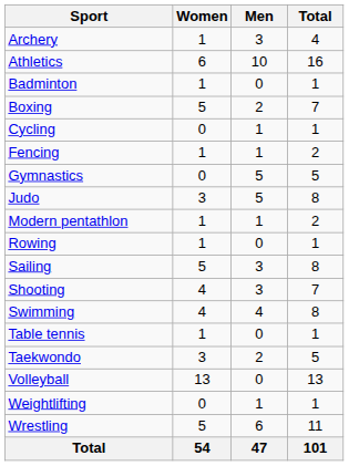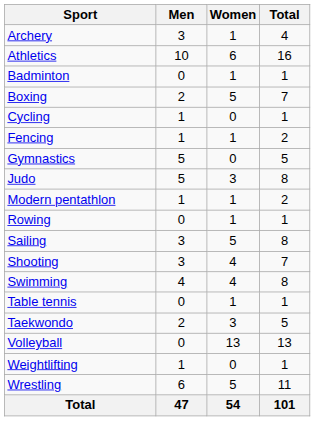columns swapped: Men <-> Women
